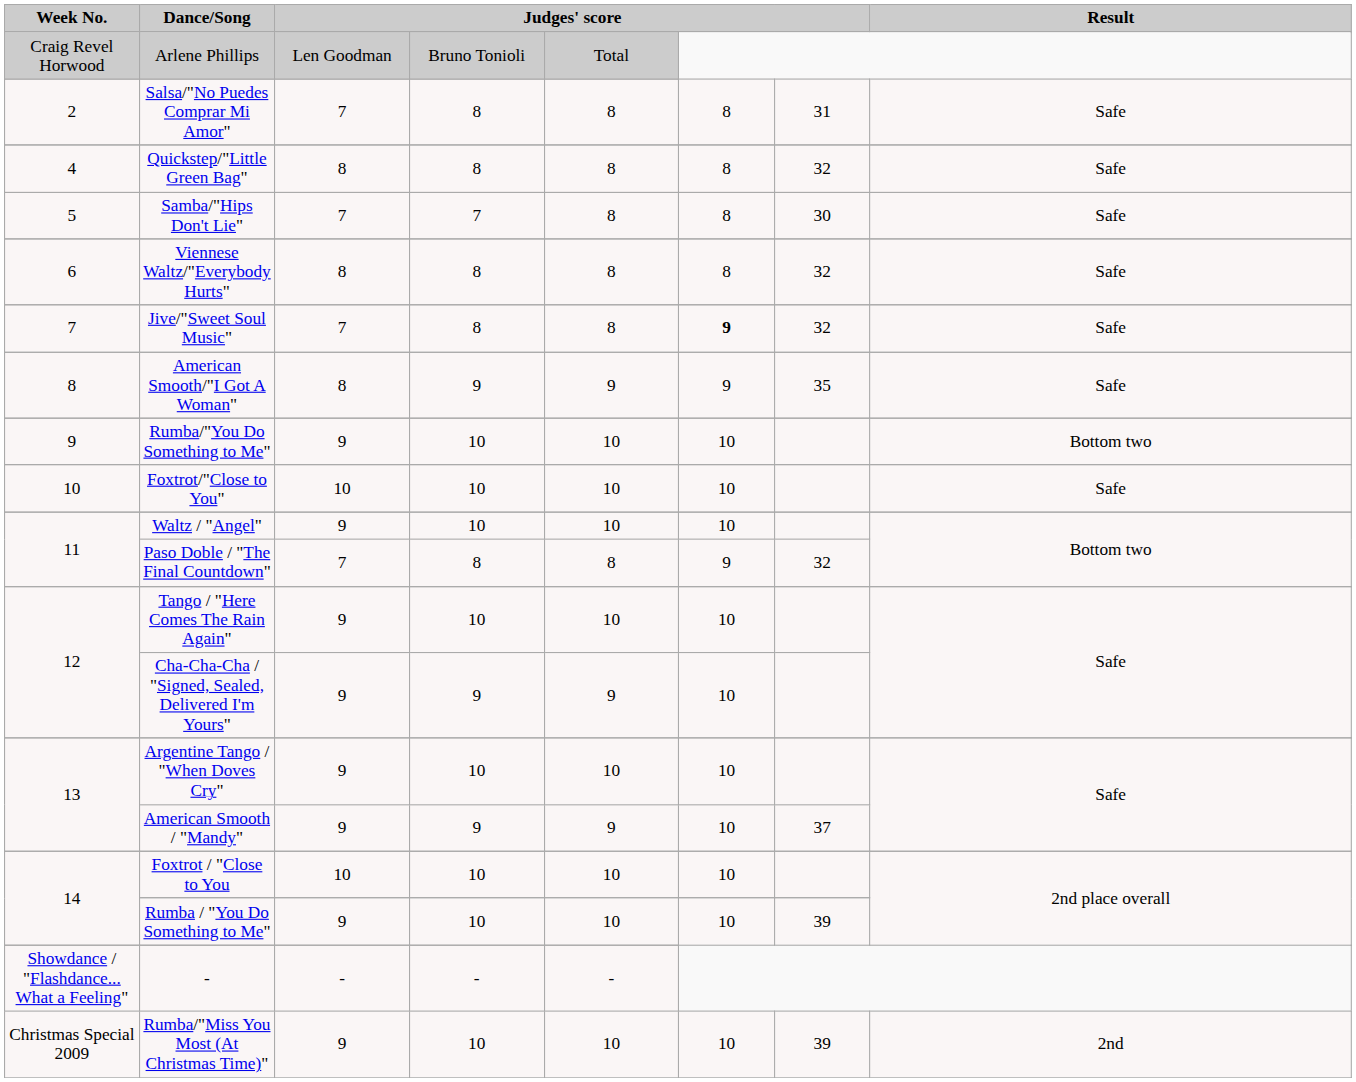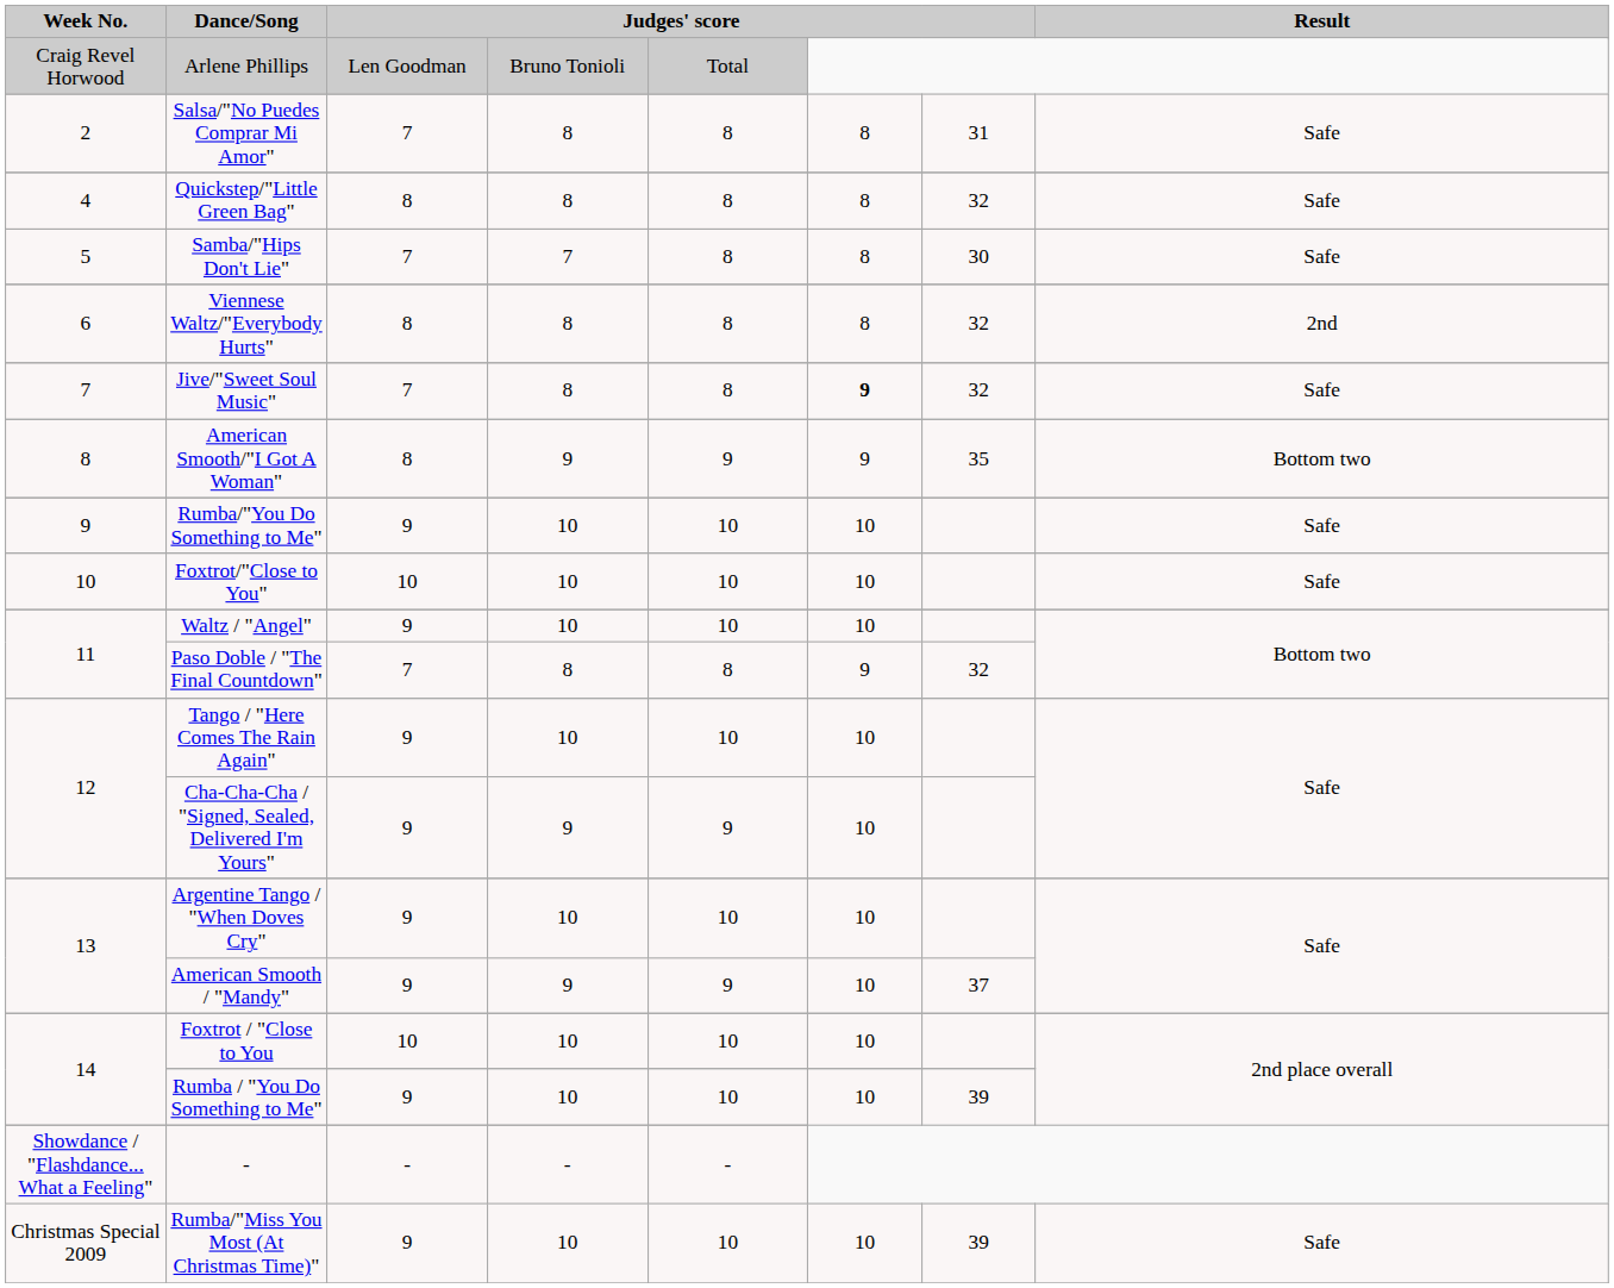Viennese Waltz/"Everybody Hurts" | Result: Safe -> 2nd
American Smooth/"I Got A Woman" | Result: Safe -> Bottom two
Rumba/"You Do Something to Me" | Result: Bottom two -> Safe
Rumba/"Miss You Most (At Christmas Time)" | Result: 2nd -> Safe
